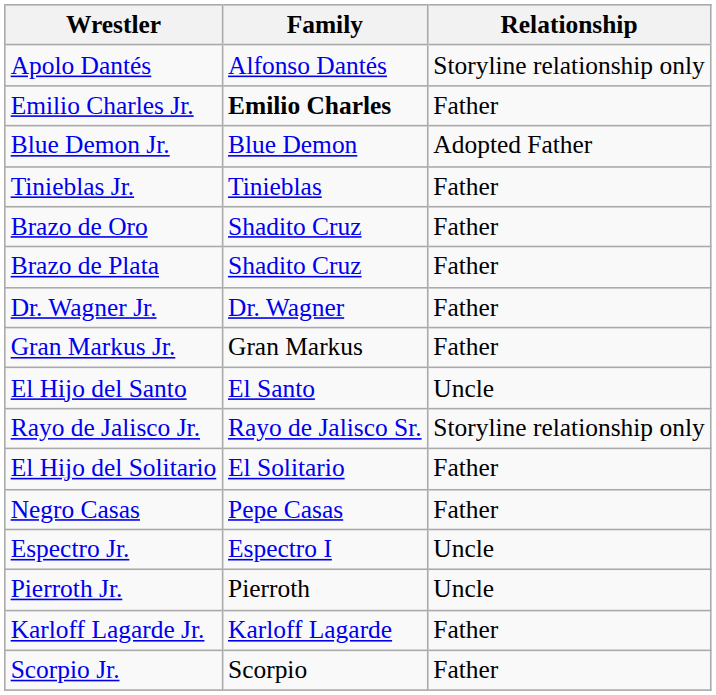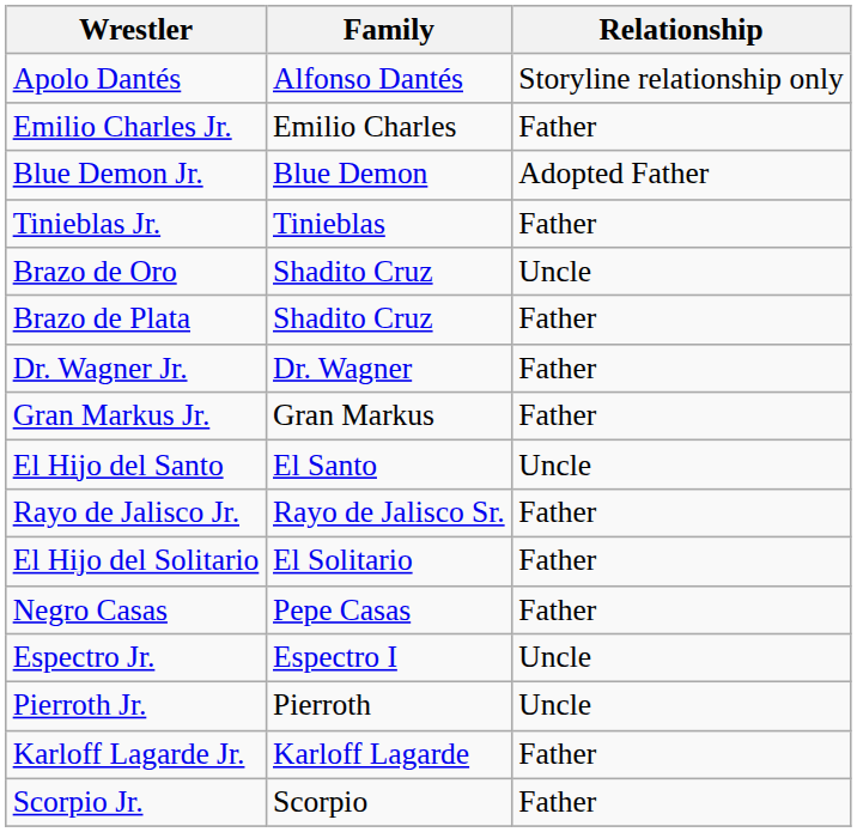Emilio Charles Jr. | Family: bold -> normal
Brazo de Oro | Relationship: Father -> Uncle
Rayo de Jalisco Jr. | Relationship: Storyline relationship only -> Father
